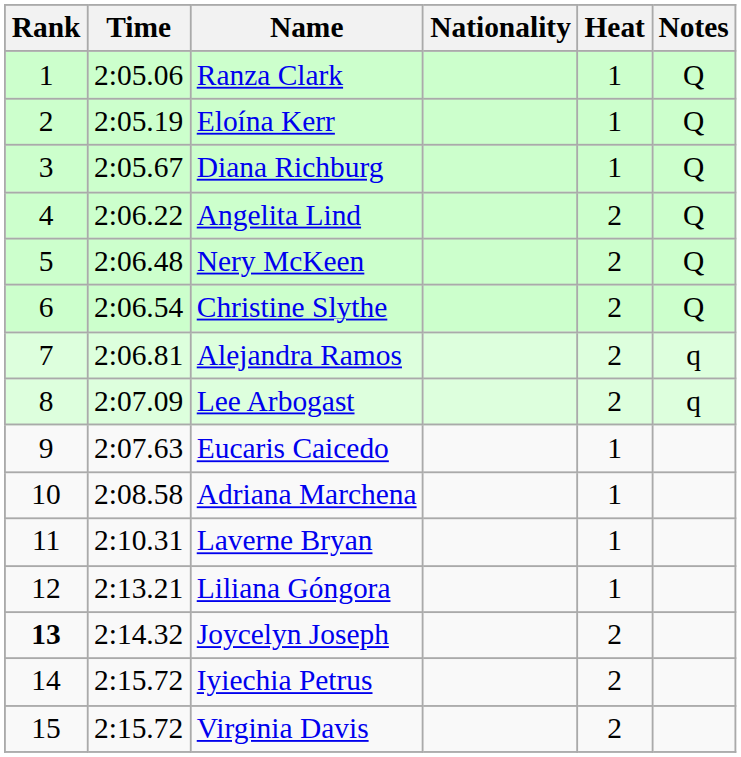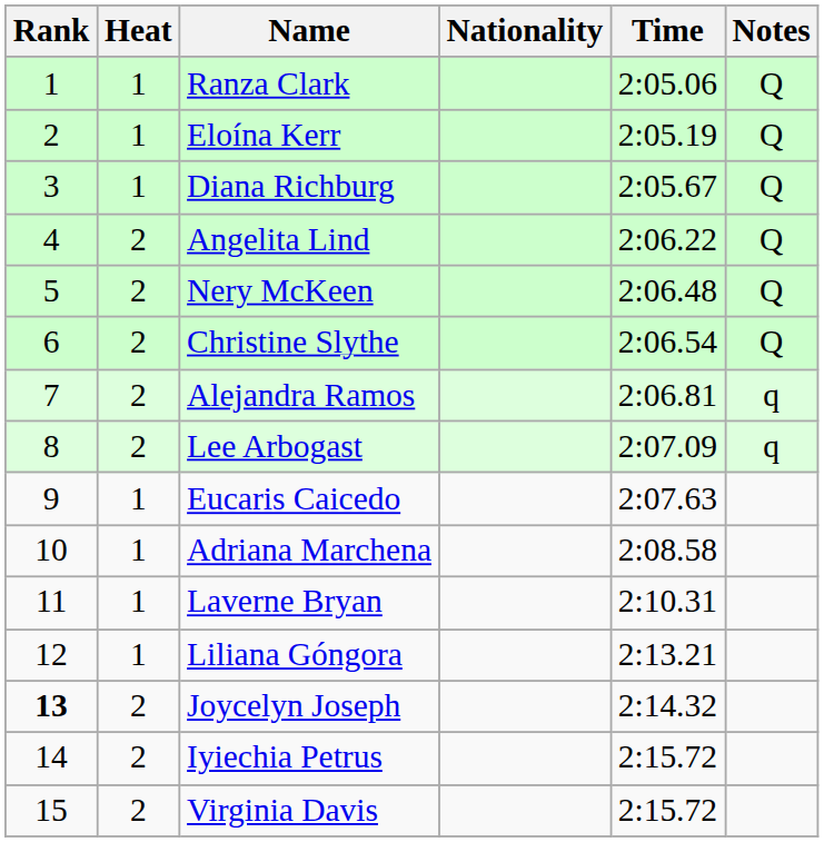columns swapped: Heat <-> Time
